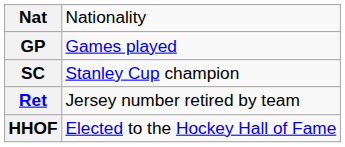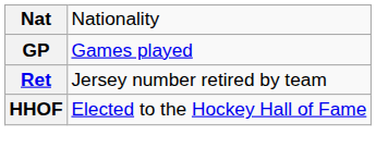- row: SC | Stanley Cup champion
